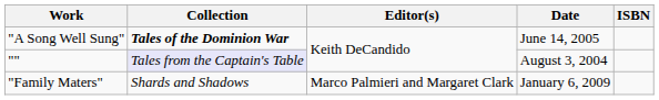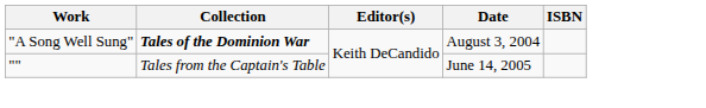"A Song Well Sung" | Date: June 14, 2005 -> August 3, 2004
"" | Collection: lavender background -> no background
"" | Date: August 3, 2004 -> June 14, 2005
- row: "Family Maters" | Shards and Shadows | Marco Palmieri and Margaret Clark | January 6, 2009
